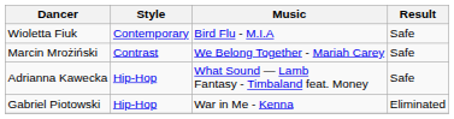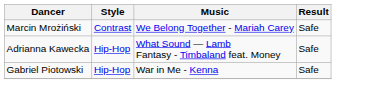- row: Wioletta Fiuk | Contemporary | Bird Flu - M.I.A | Safe
Gabriel Piotowski | Result: Eliminated -> Safe
